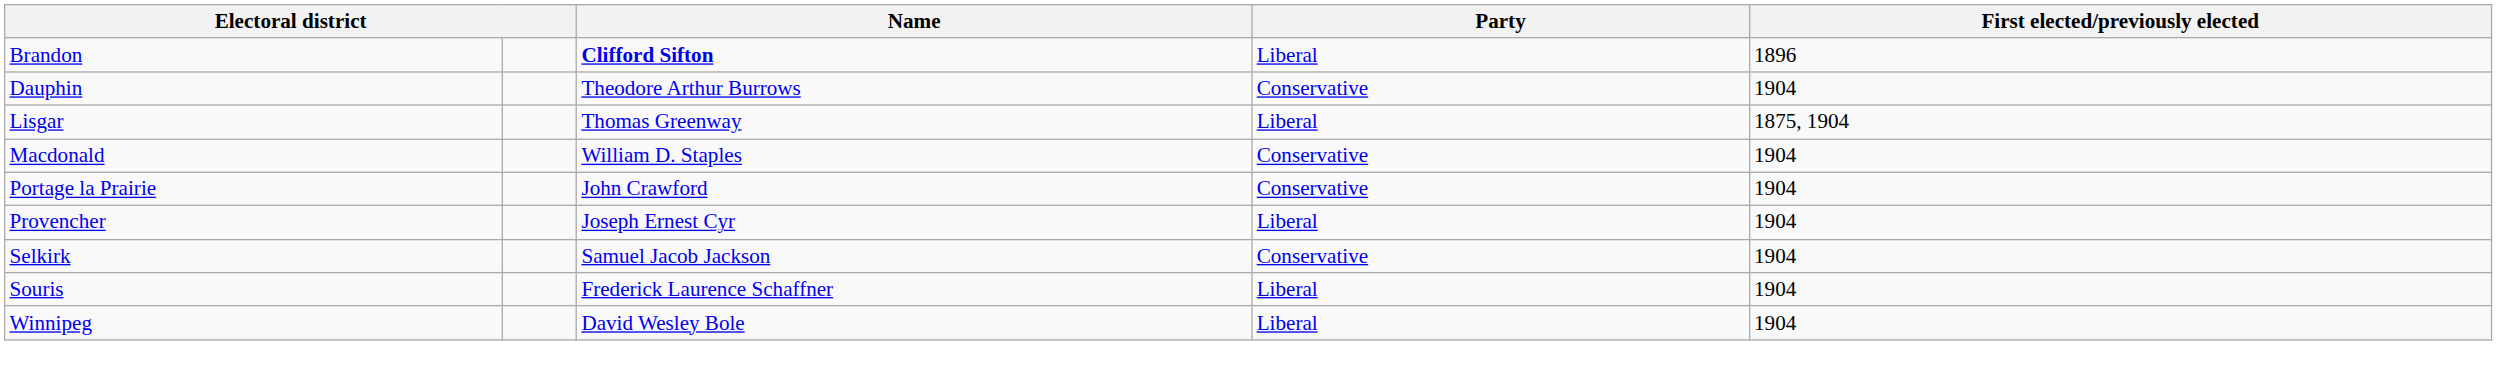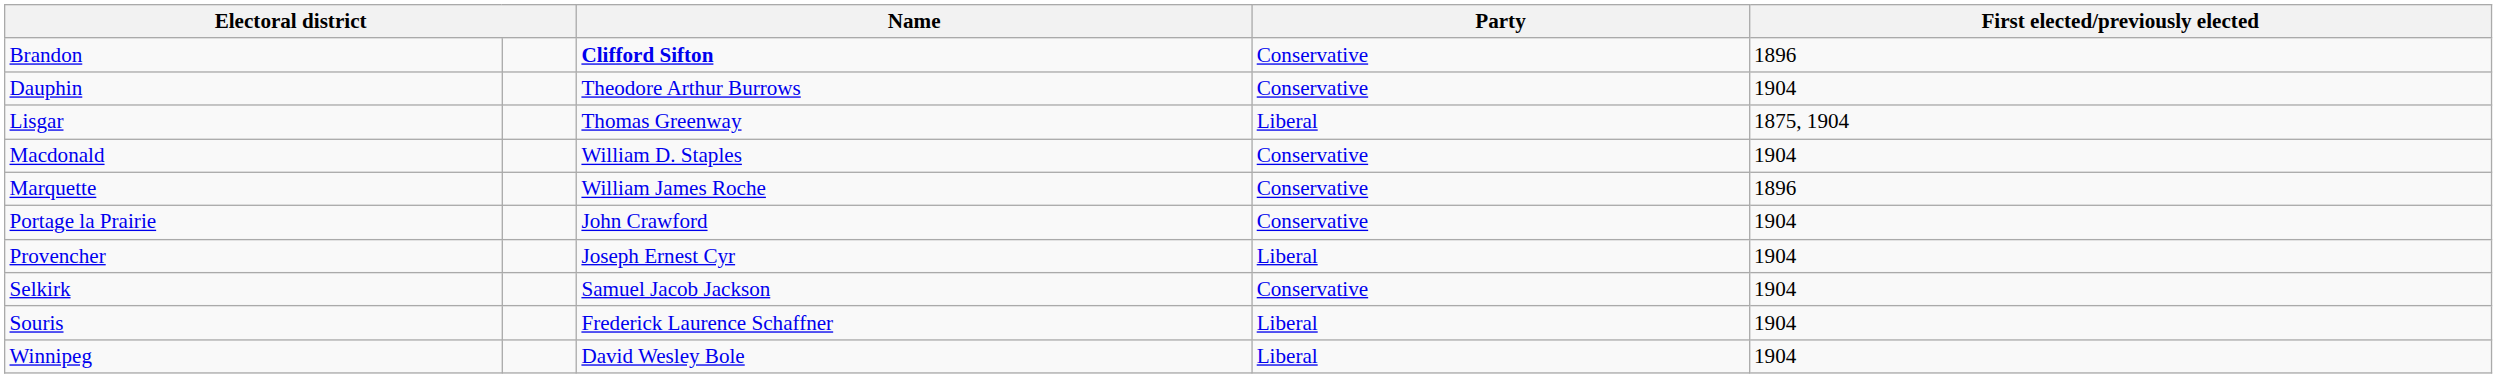Brandon | Party: Liberal -> Conservative
+ row: Marquette | William James Roche | Conservative | 1896
